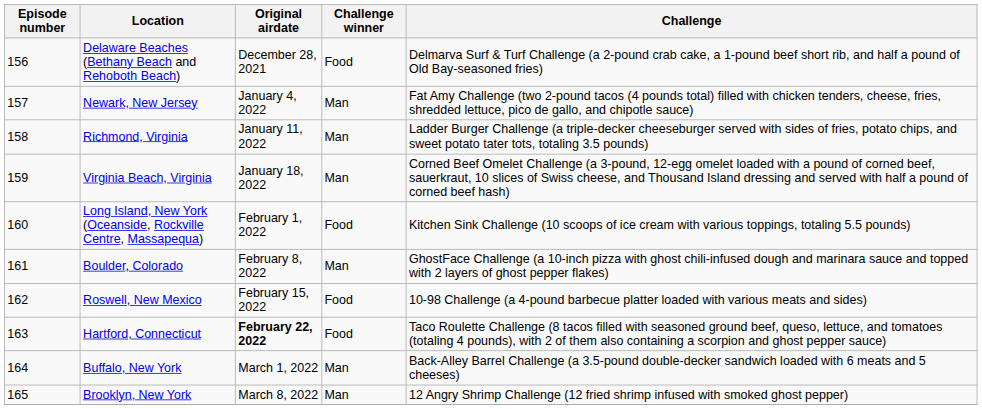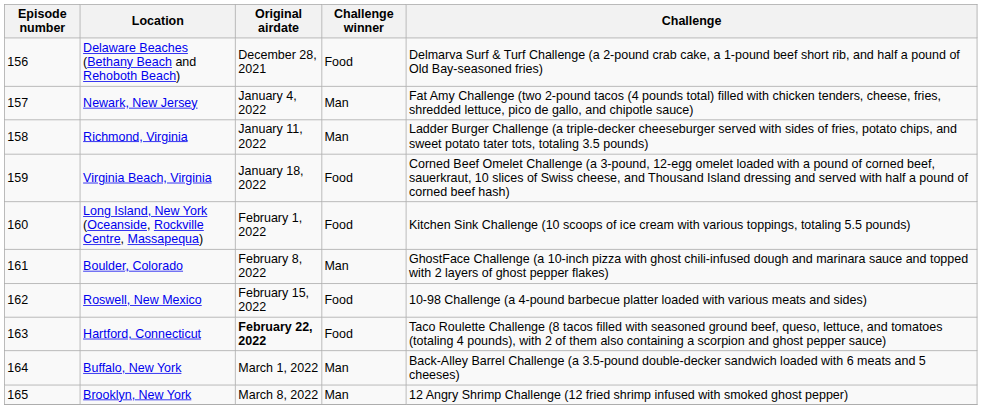Virginia Beach, Virginia | Challenge winner: Man -> Food
